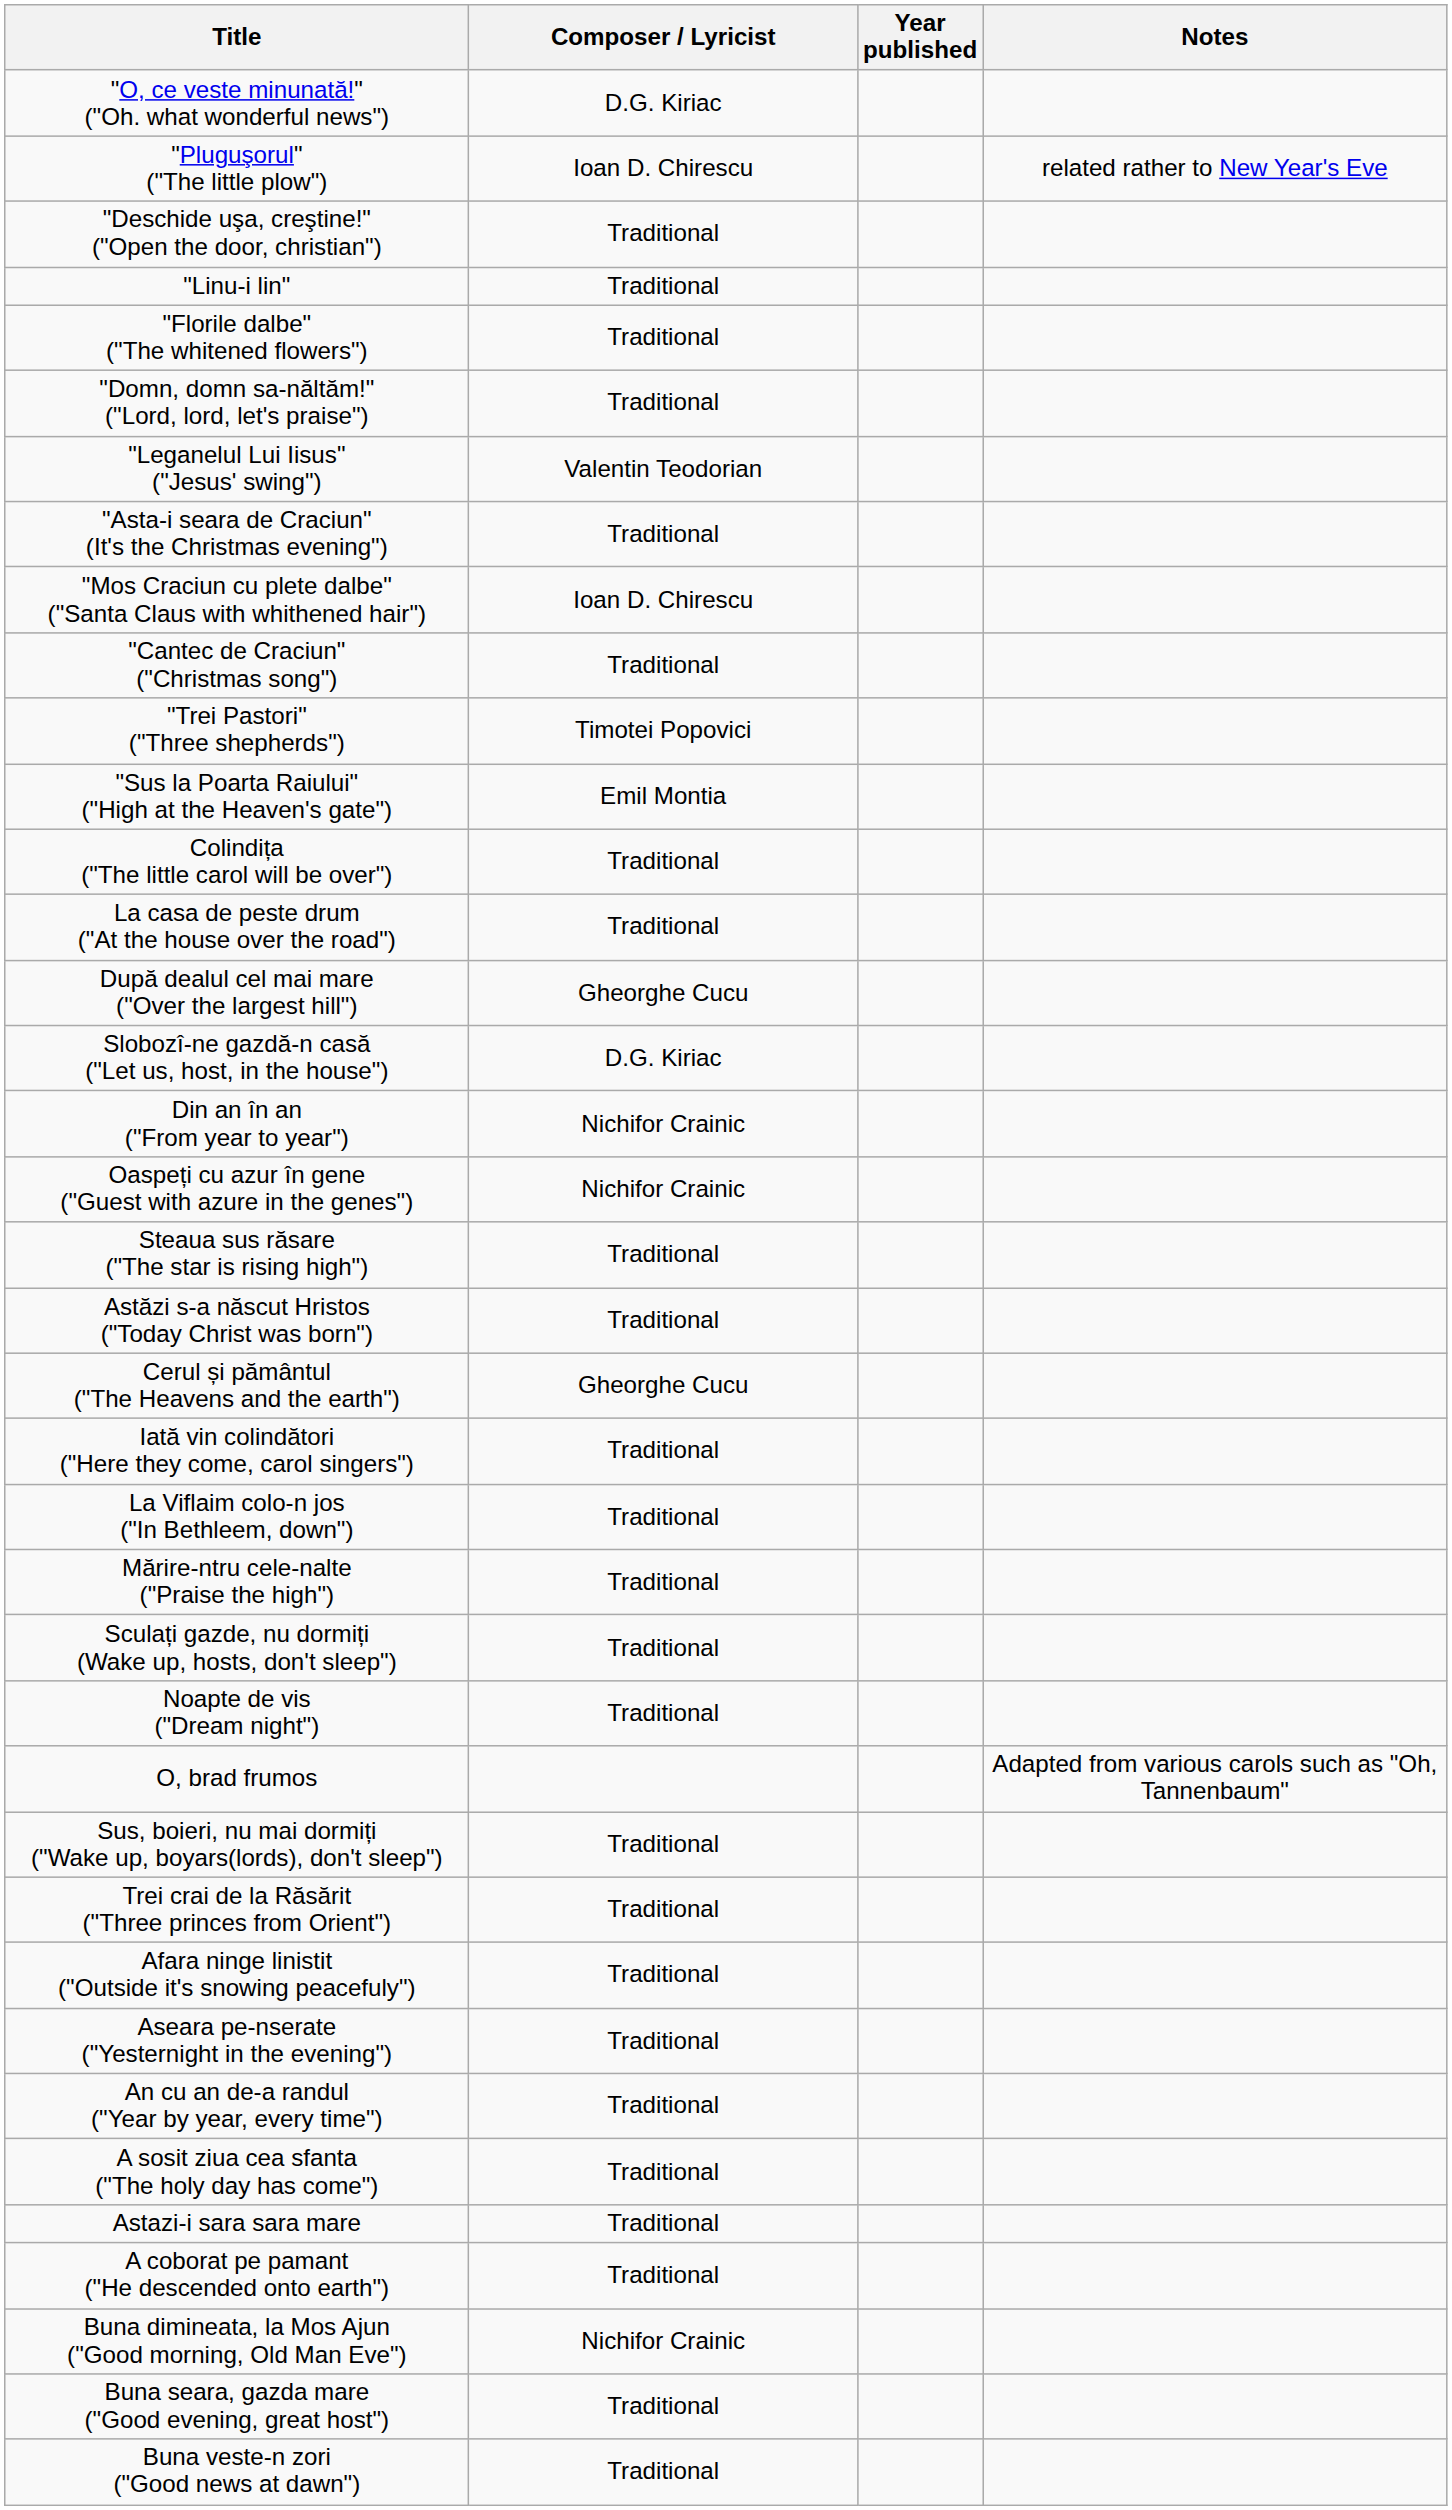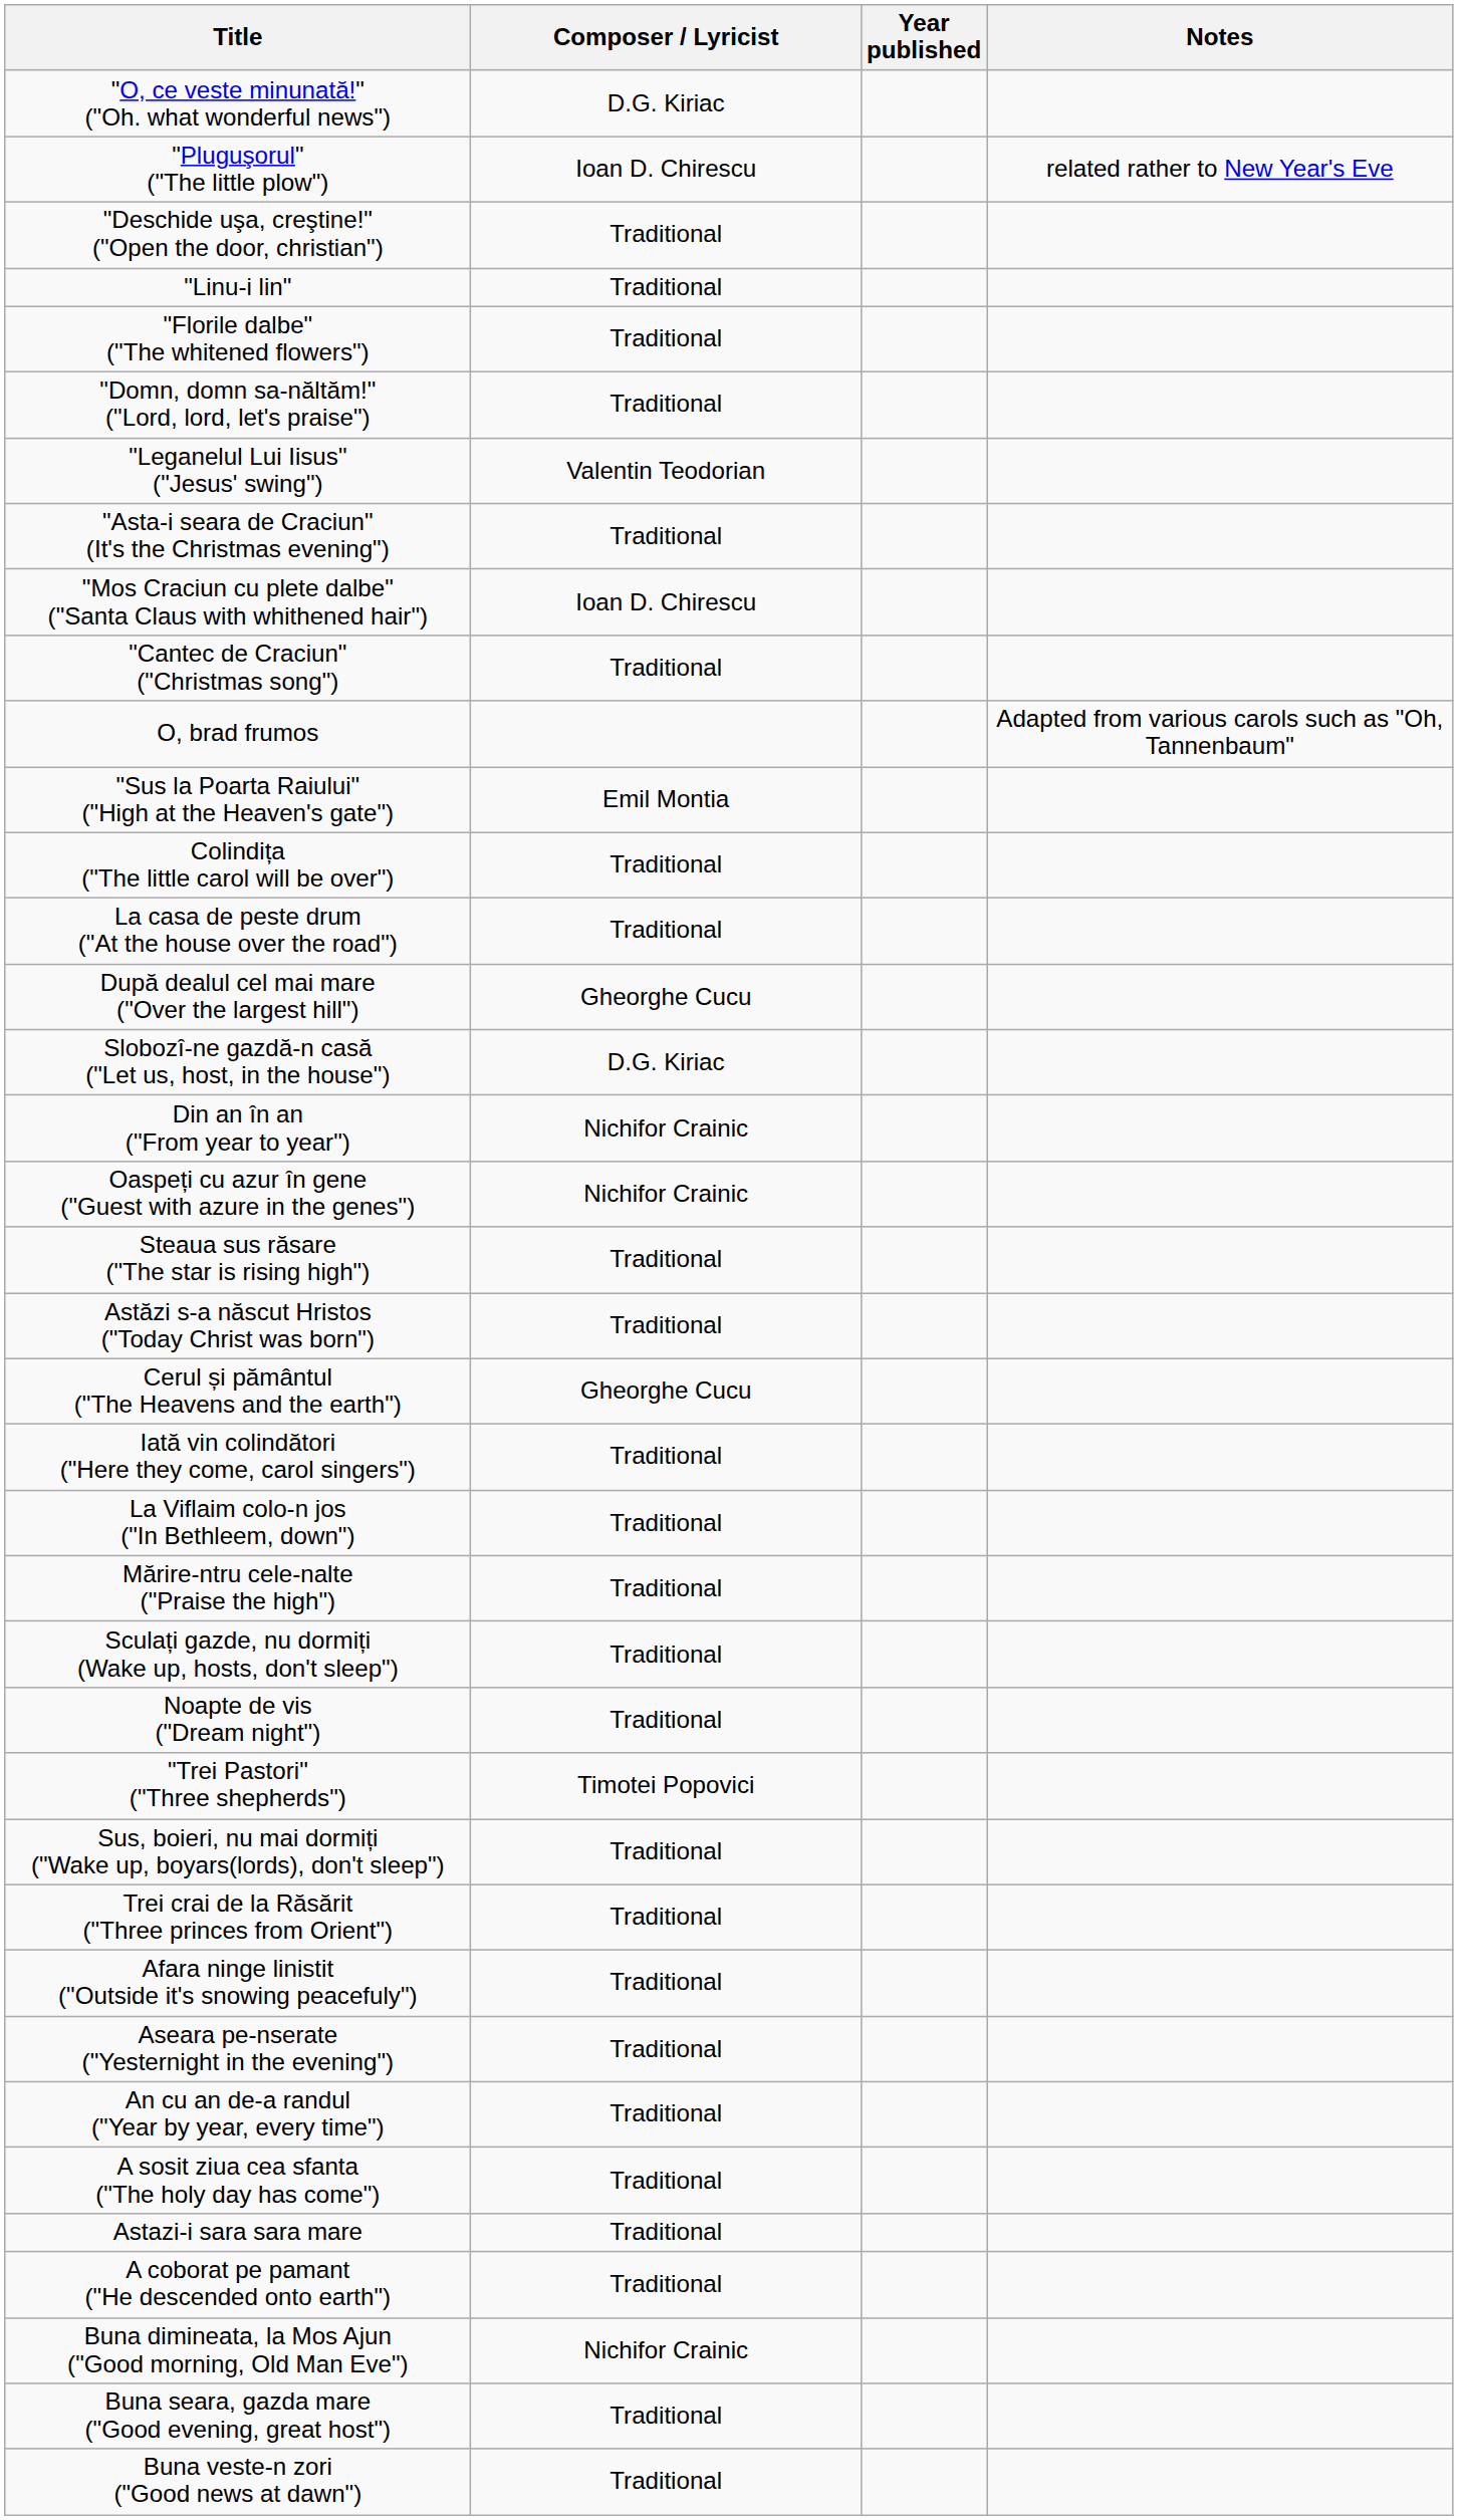rows swapped: "Trei Pastori" ("Three shepherds") <-> O, brad frumos
